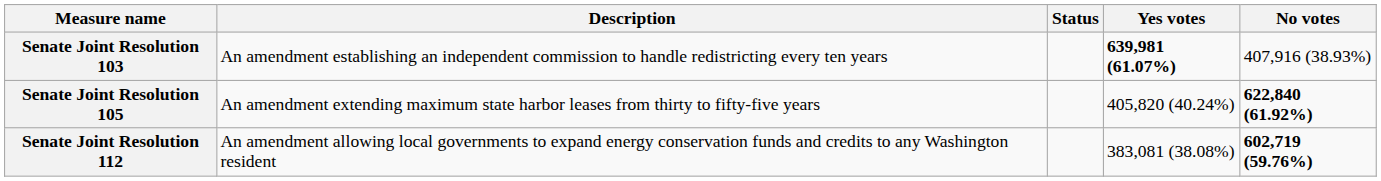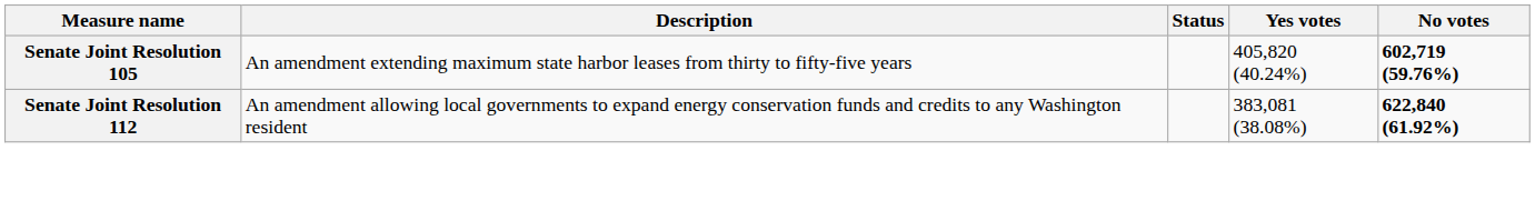- row: Senate Joint Resolution 103 | An amendment establishing an independent commission to handle redistricting every ten years | 639,981 (61.07%) | 407,916 (38.93%)
Senate Joint Resolution 105 | No votes: 622,840 (61.92%) -> 602,719 (59.76%)
Senate Joint Resolution 112 | No votes: 602,719 (59.76%) -> 622,840 (61.92%)
